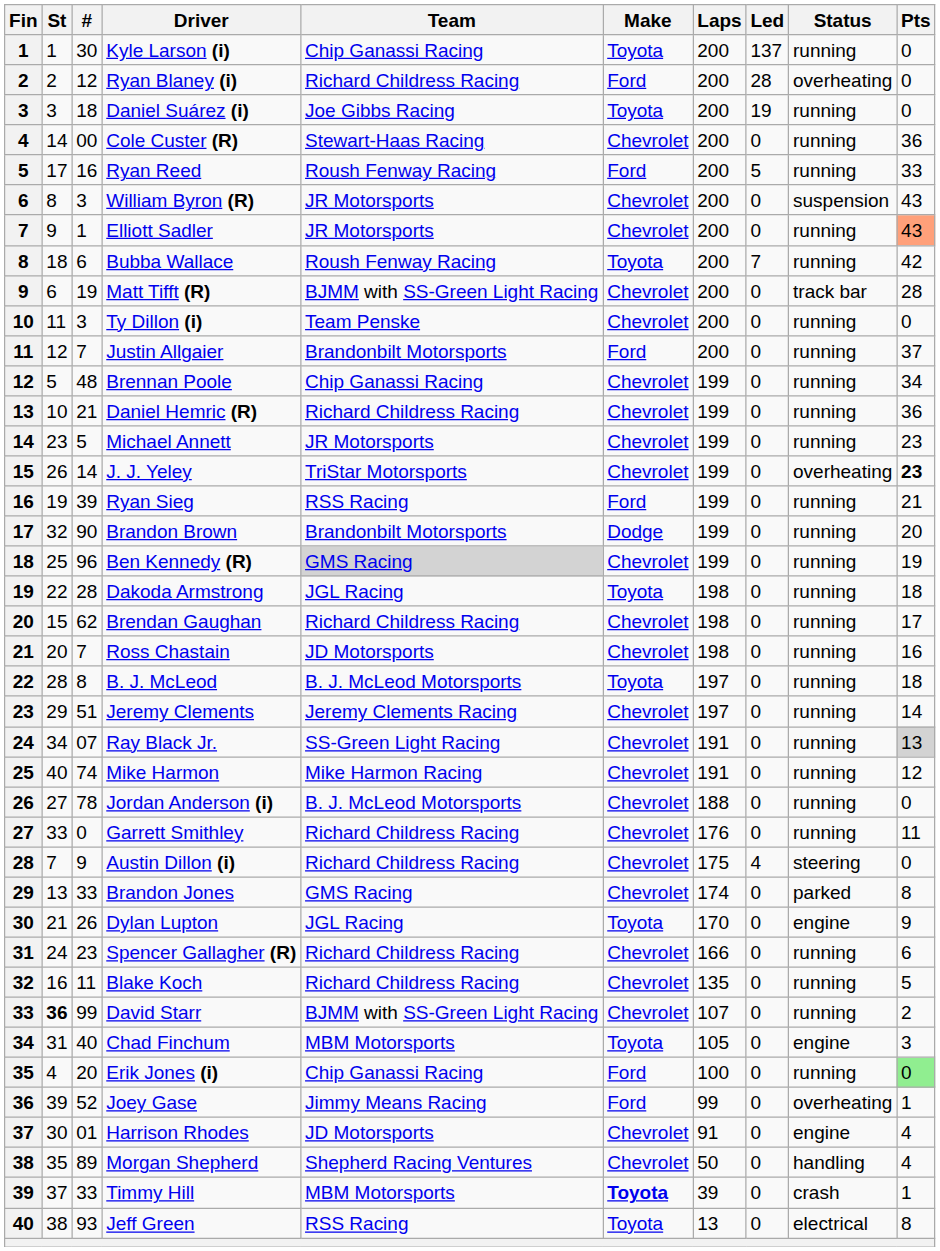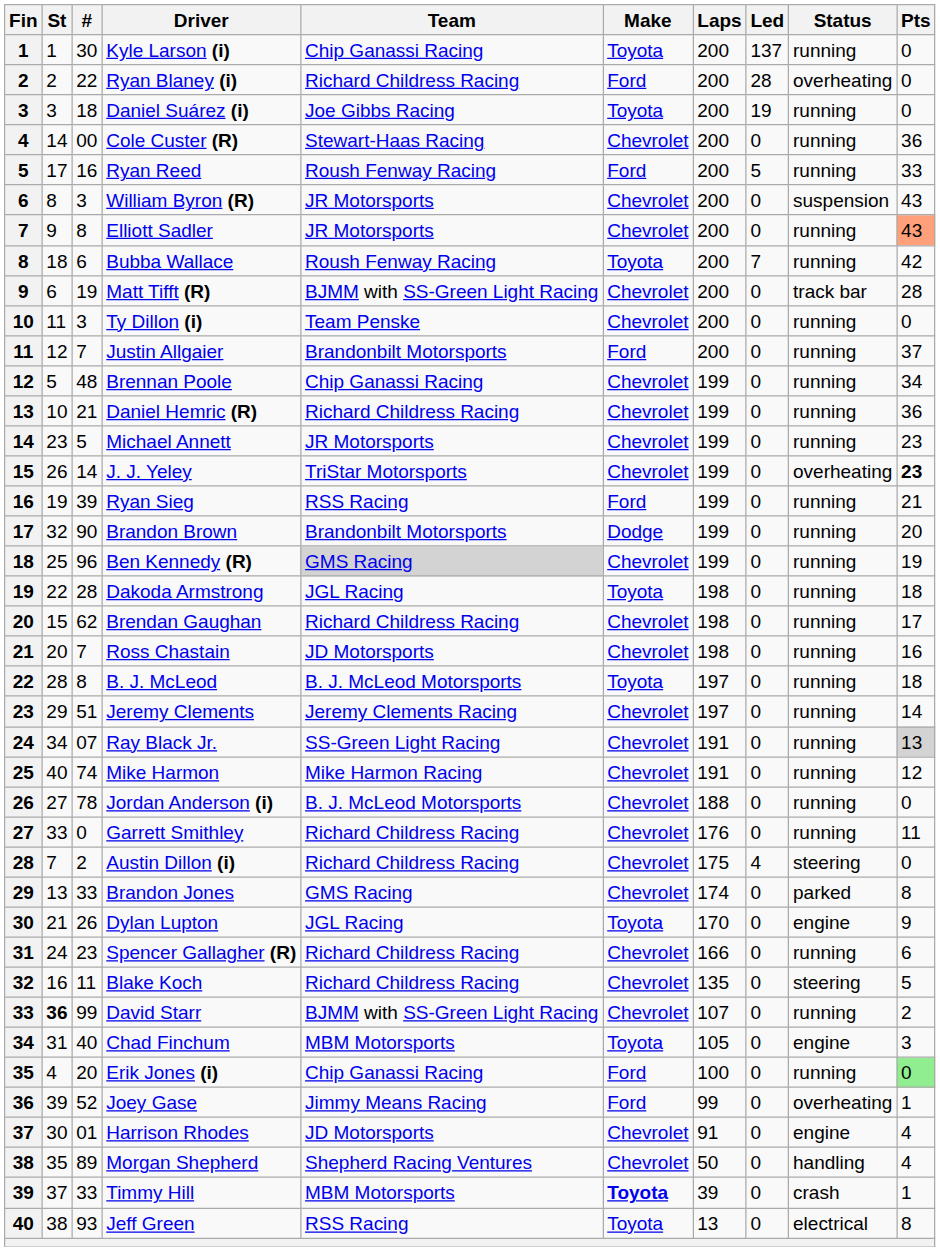Ryan Blaney (i) | #: 12 -> 22
Elliott Sadler | #: 1 -> 8
Austin Dillon (i) | #: 9 -> 2
Blake Koch | Status: running -> steering
